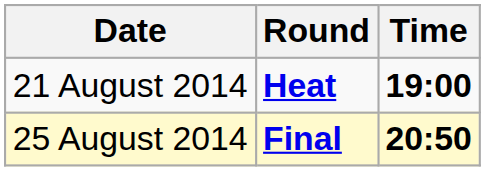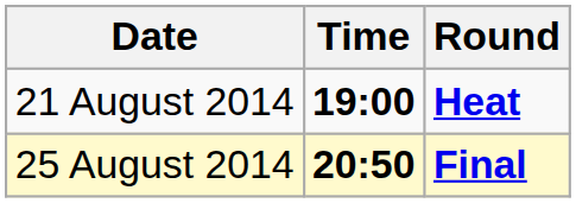columns swapped: Time <-> Round
